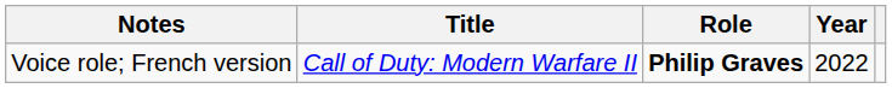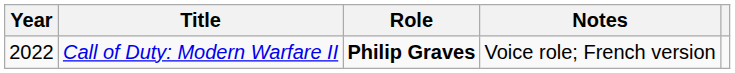columns swapped: Year <-> Notes
